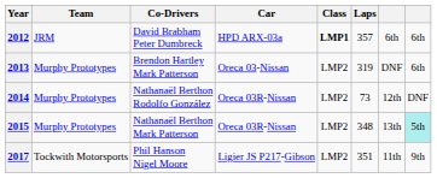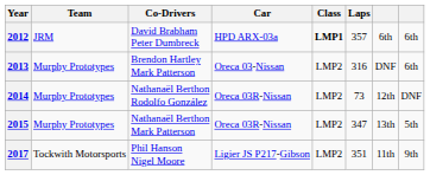2013 | Laps: 319 -> 316
2015 | Laps: 348 -> 347
2015 | column 8: paleturquoise background -> no background
